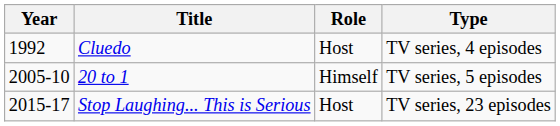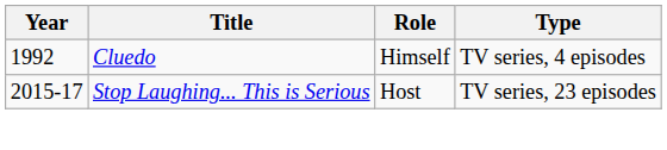Cluedo | Role: Host -> Himself
- row: 2005-10 | 20 to 1 | Himself | TV series, 5 episodes
